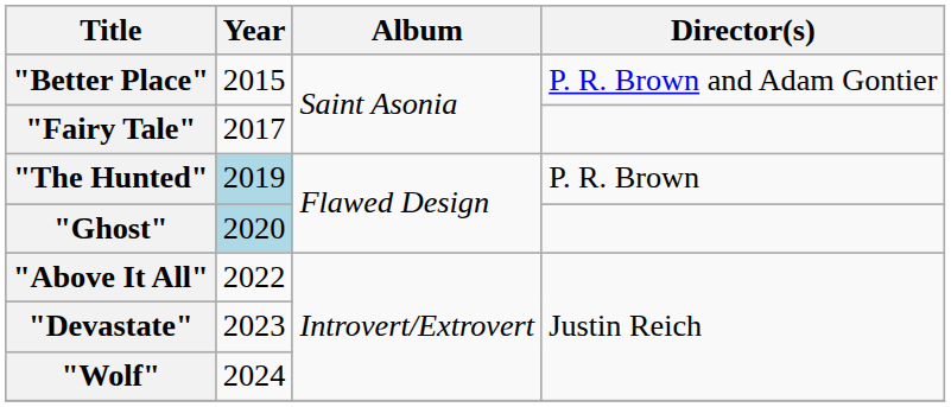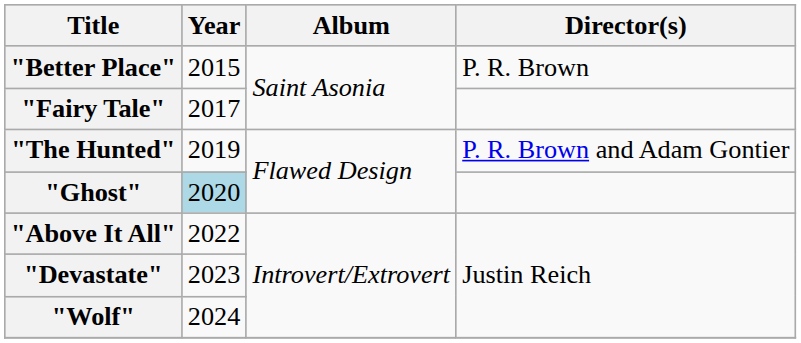"Better Place" | Director(s): P. R. Brown and Adam Gontier -> P. R. Brown
"The Hunted" | Year: lightblue background -> no background
"The Hunted" | Director(s): P. R. Brown -> P. R. Brown and Adam Gontier
